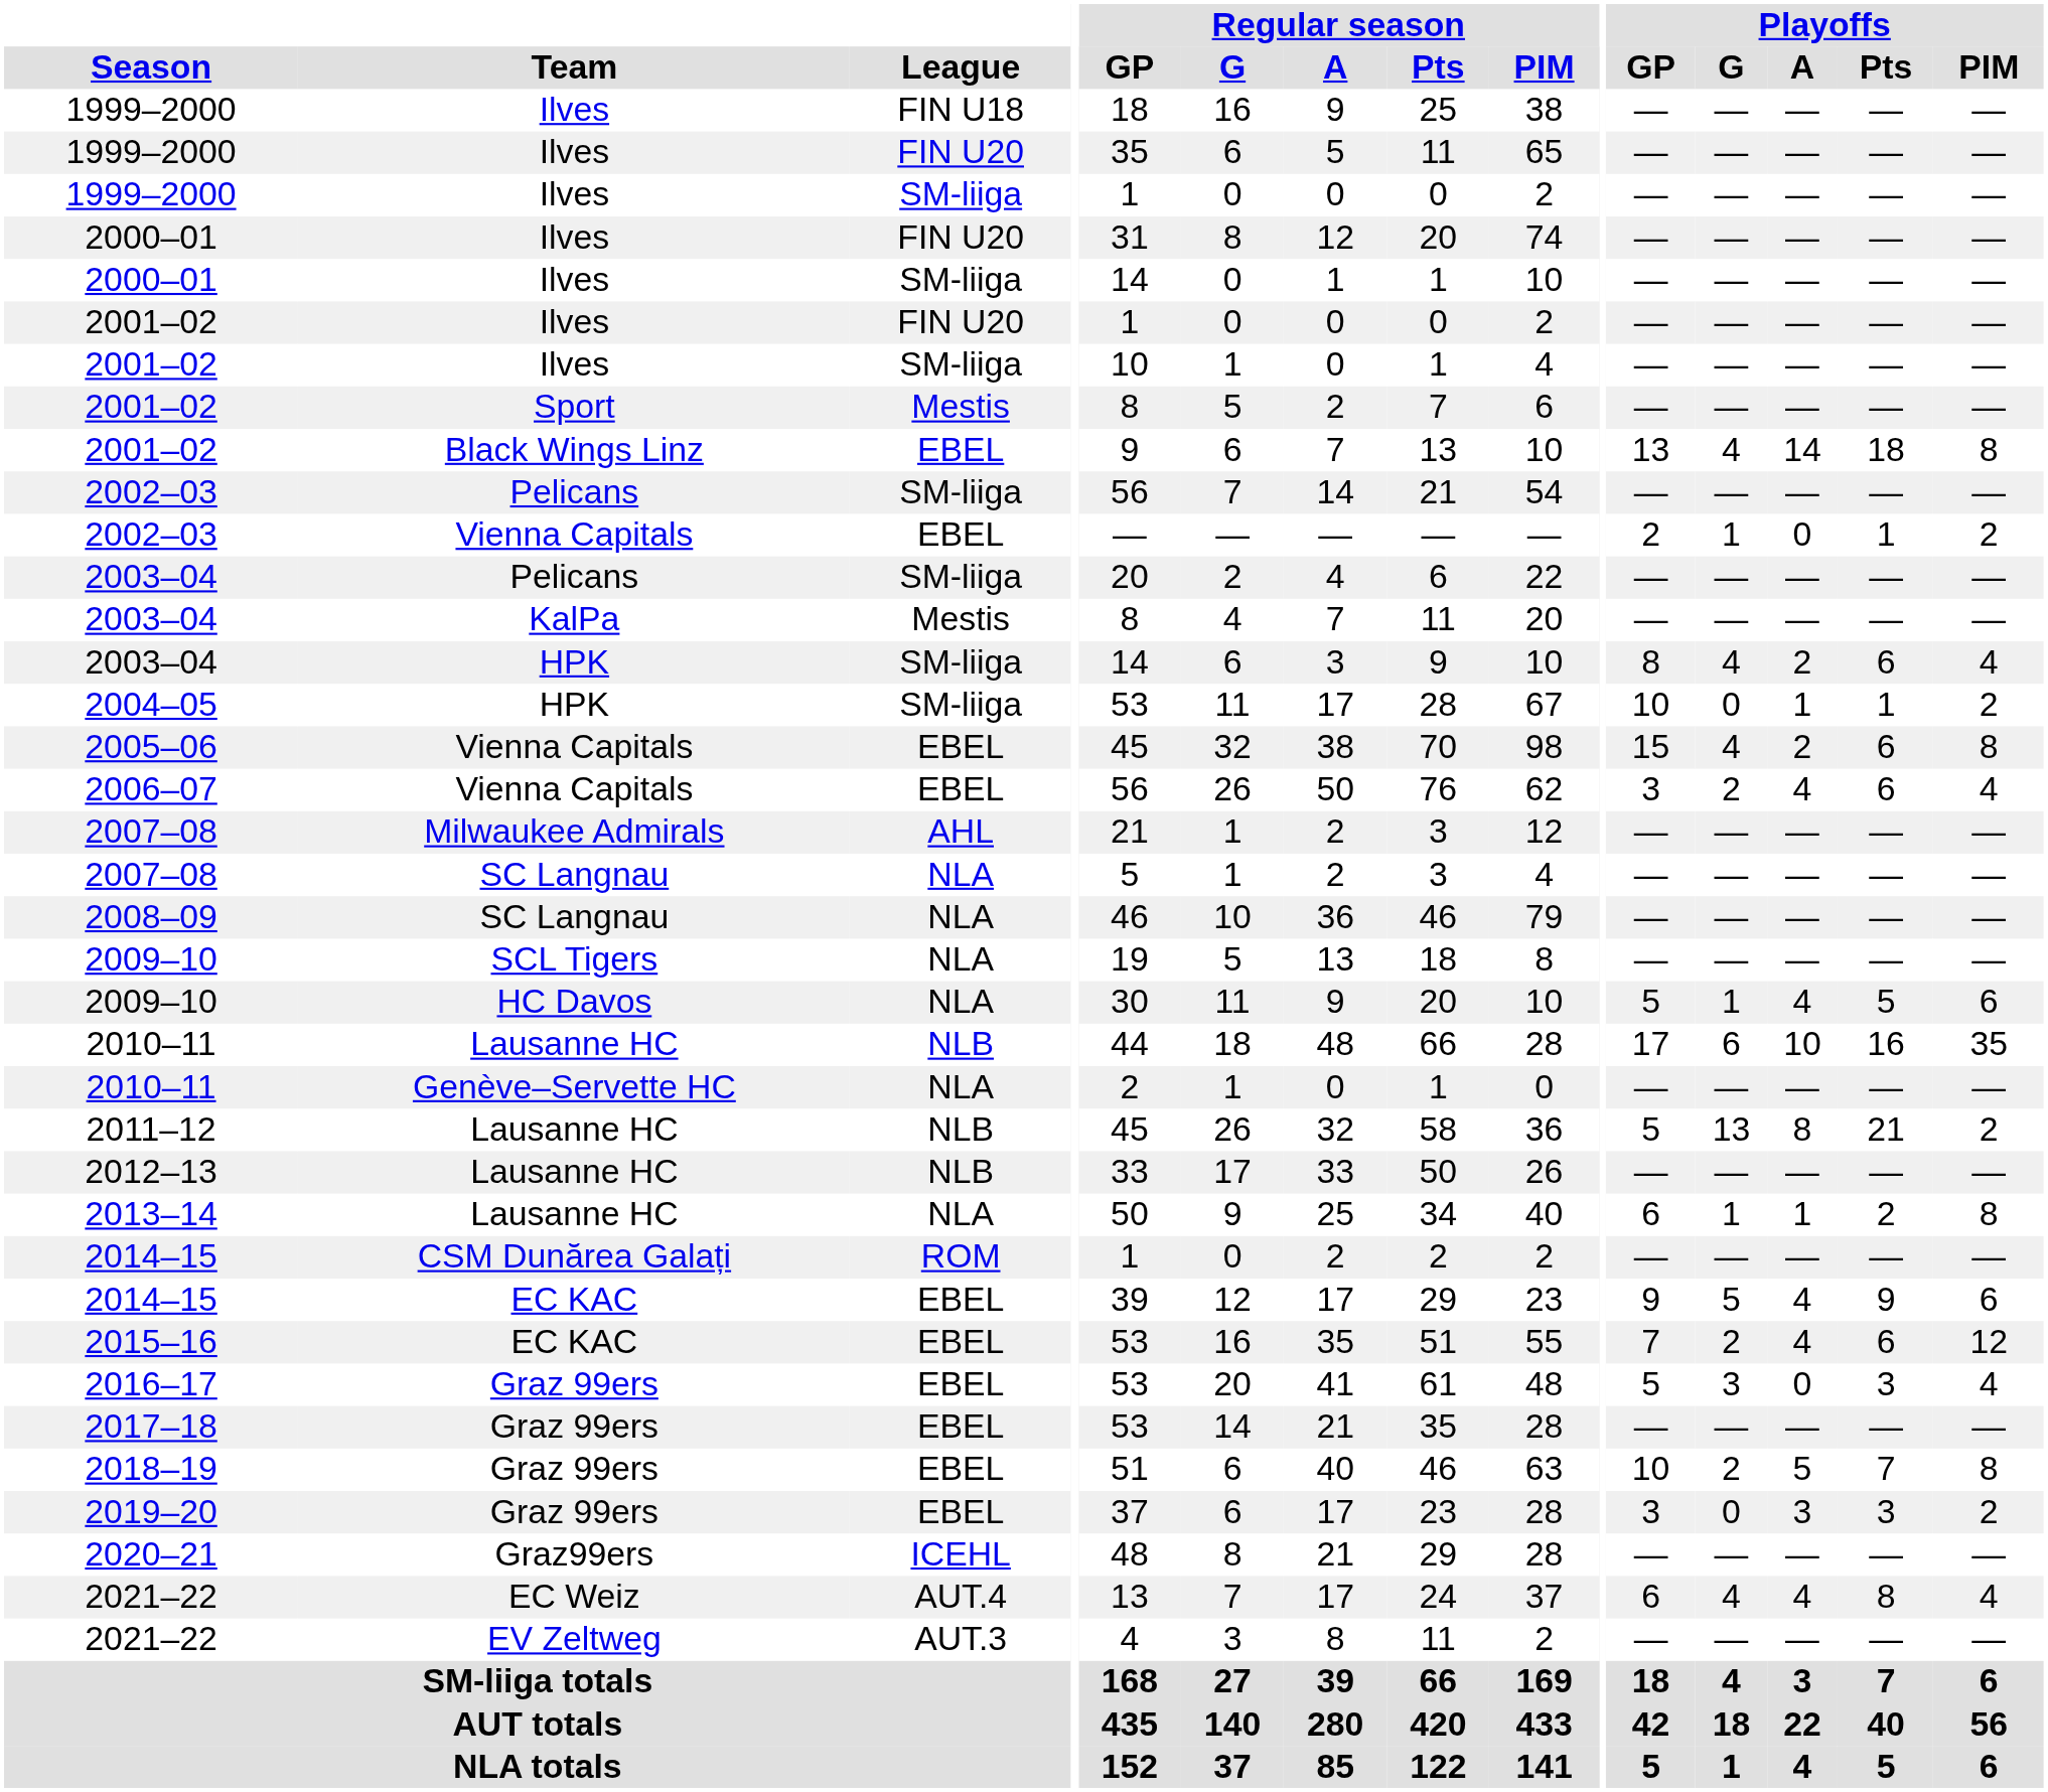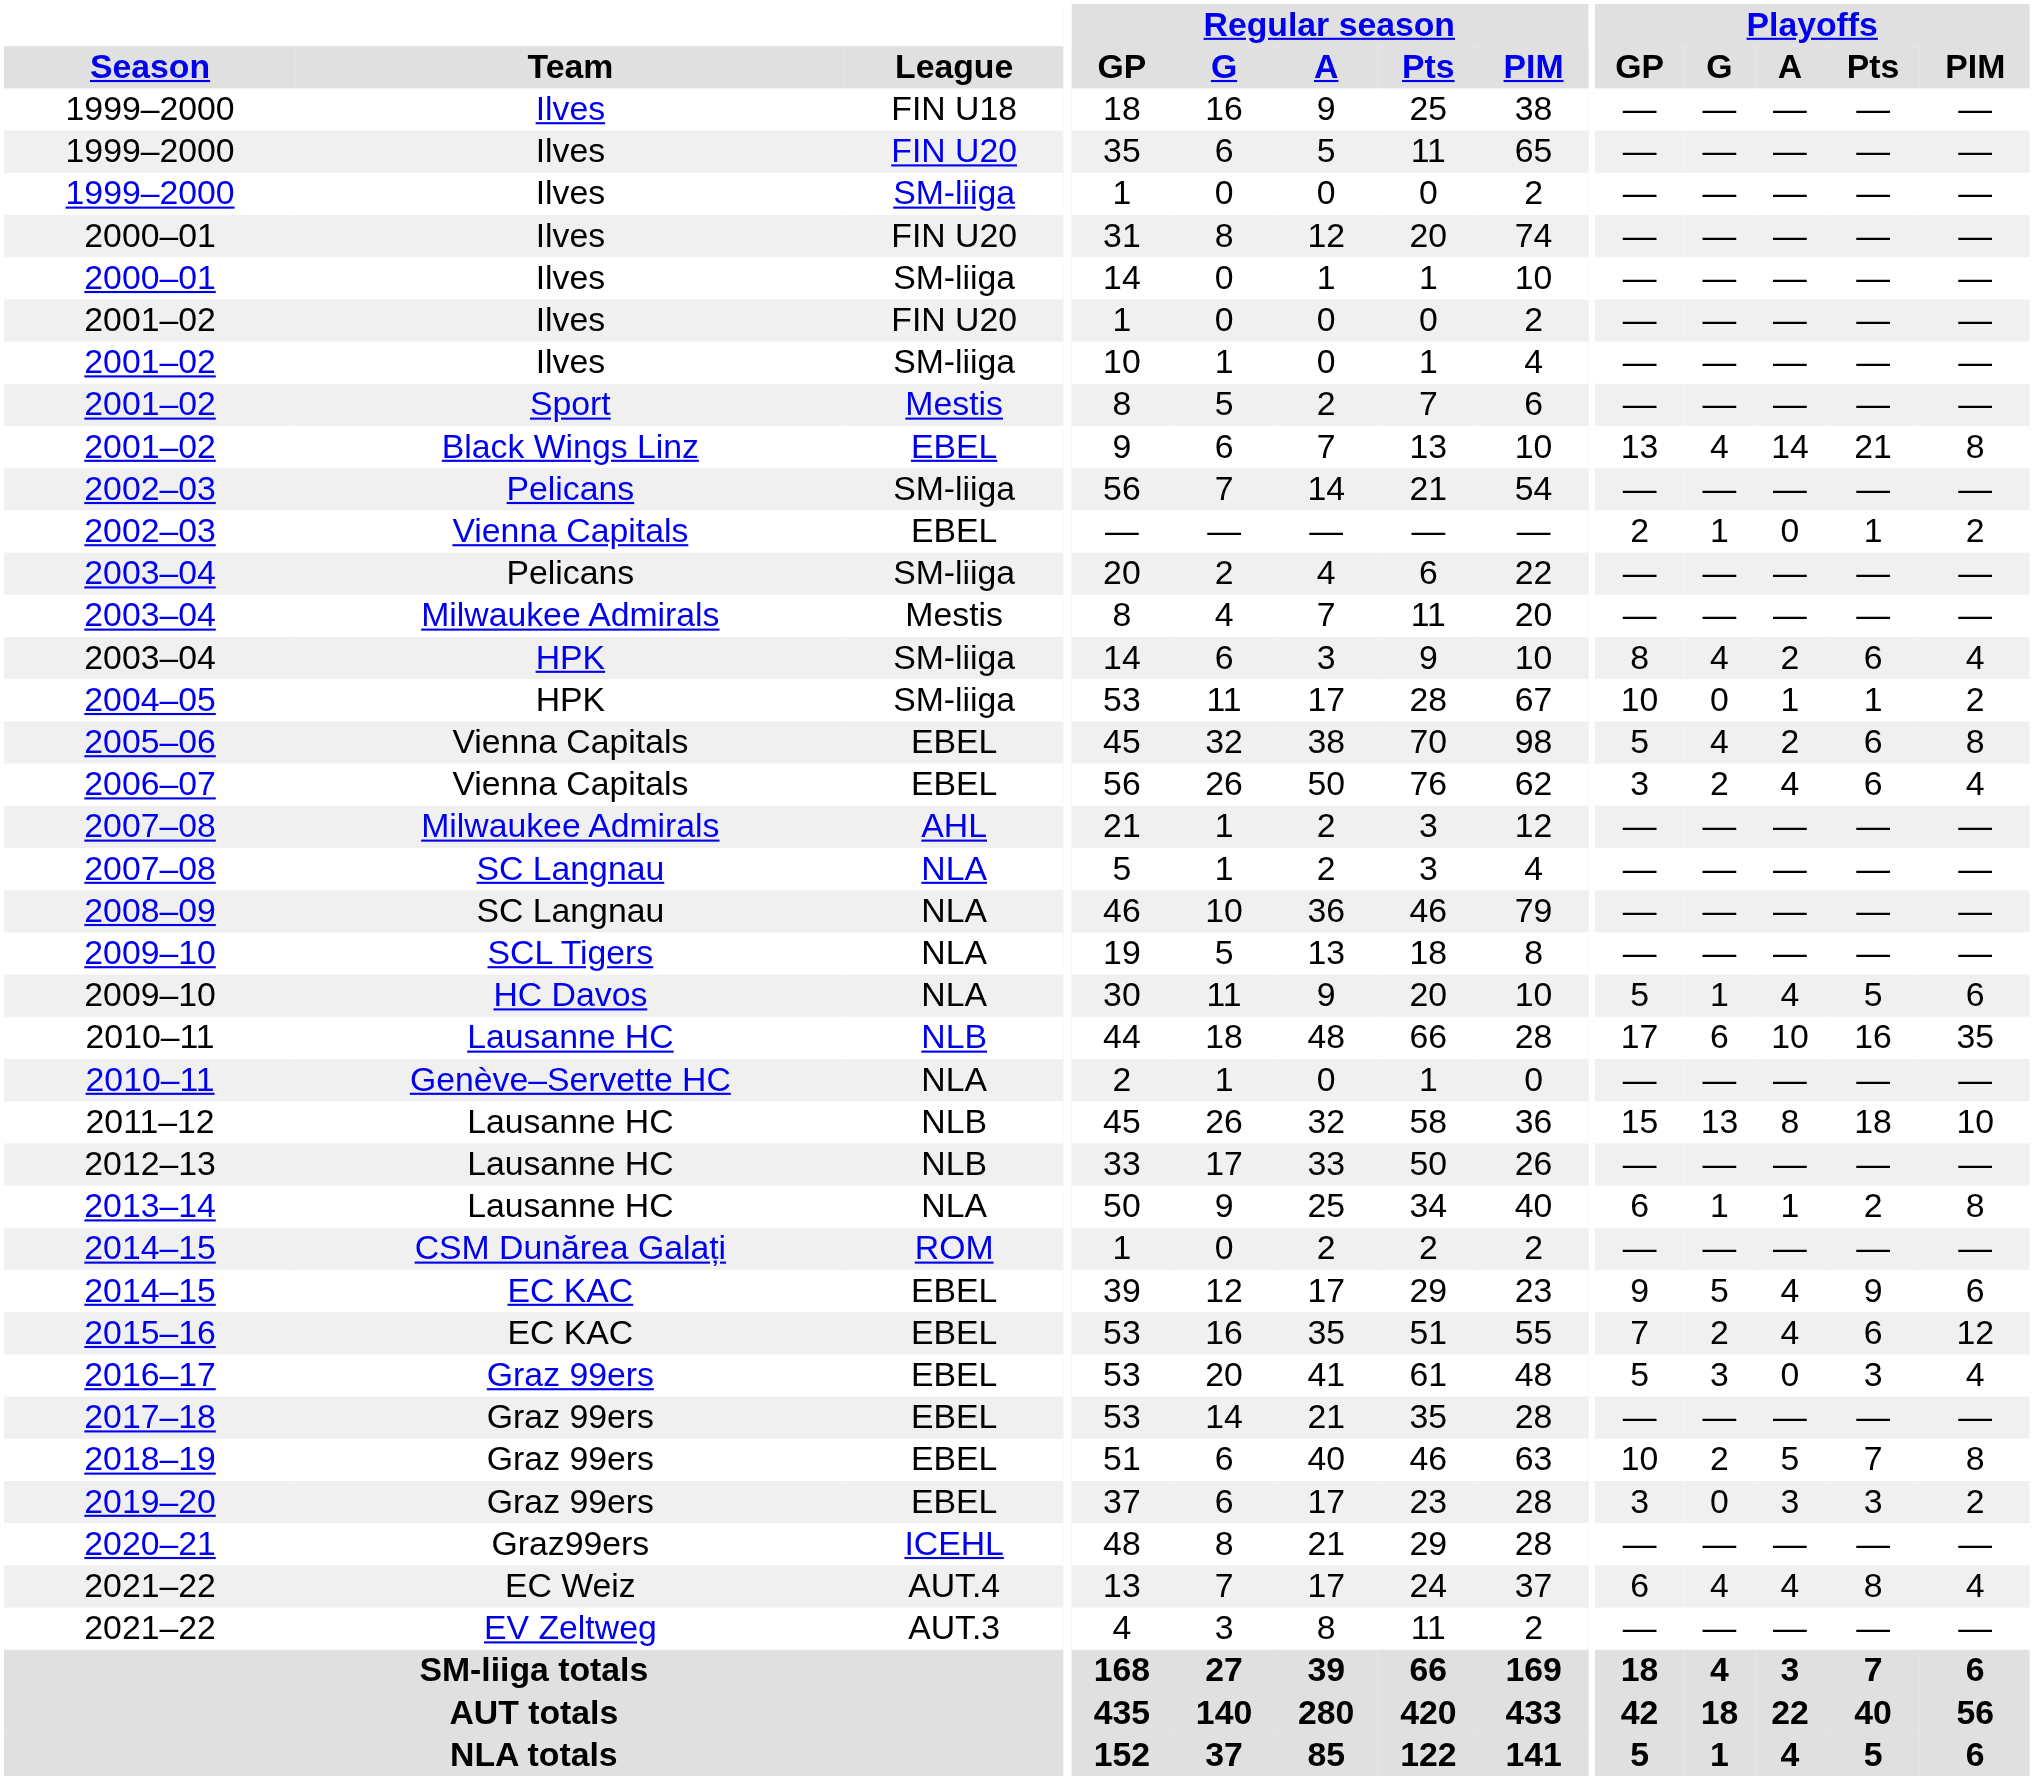2001–02 / EBEL | Playoffs / Pts: 18 -> 21
2003–04 / Mestis | Team: KalPa -> Milwaukee Admirals
2005–06 | Playoffs / GP: 15 -> 5
2011–12 | Playoffs / GP: 5 -> 15
2011–12 | Playoffs / Pts: 21 -> 18
2011–12 | Playoffs / PIM: 2 -> 10
